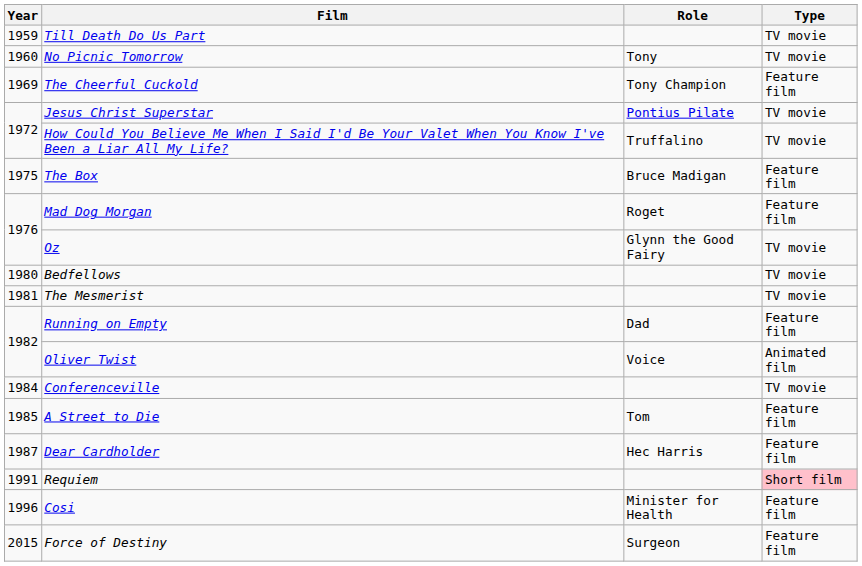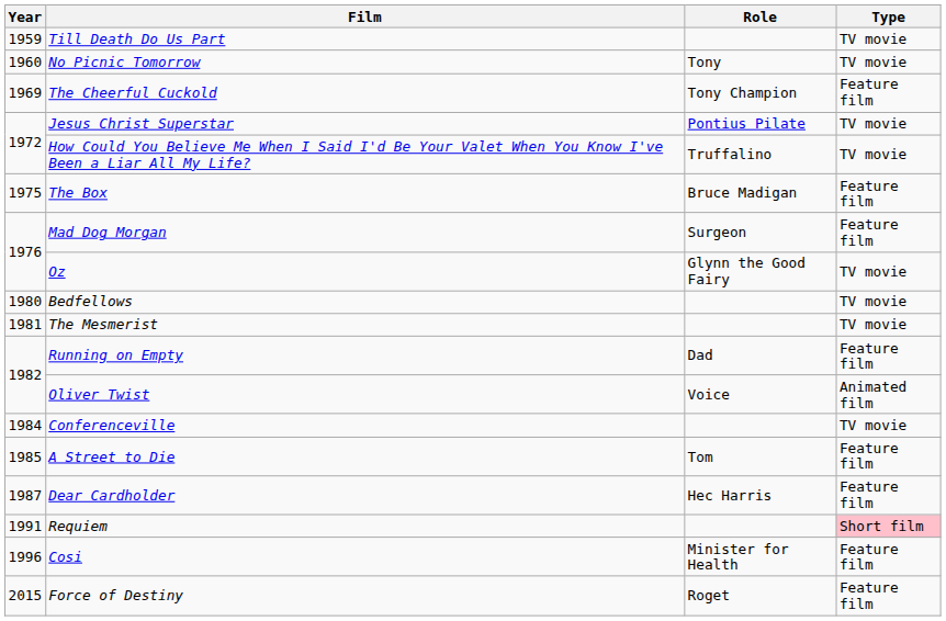Mad Dog Morgan | Role: Roget -> Surgeon
Force of Destiny | Role: Surgeon -> Roget
